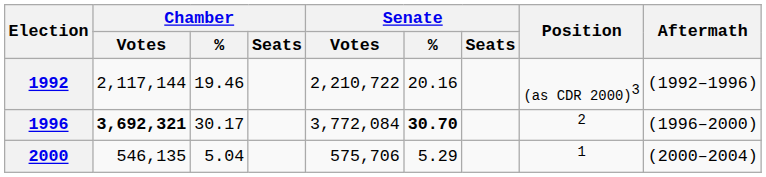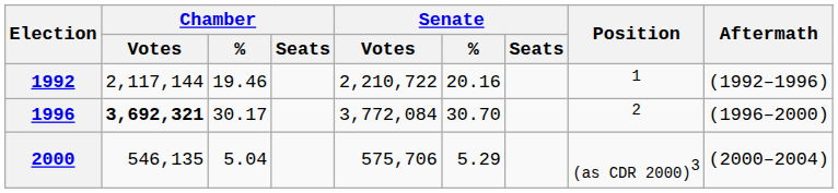1992 | Position: (as CDR 2000)3 -> 1
1996 | Senate / %: bold -> normal
2000 | Position: 1 -> (as CDR 2000)3
